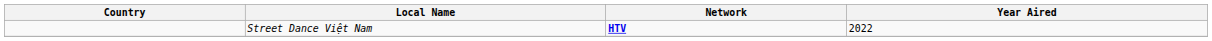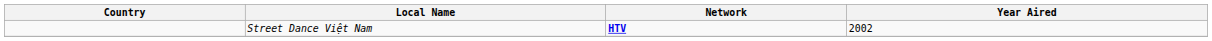Street Dance Việt Nam | Year Aired: 2022 -> 2002
